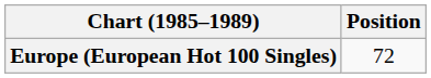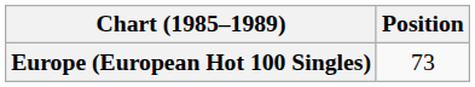Europe (European Hot 100 Singles) | Position: 72 -> 73
